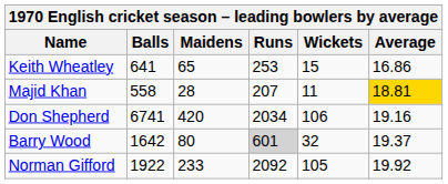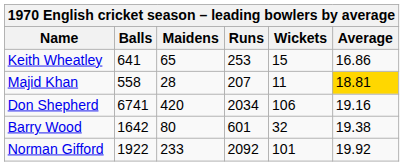Barry Wood | Runs: lightgrey background -> no background
Barry Wood | Average: 19.37 -> 19.38
Norman Gifford | Wickets: 105 -> 101
